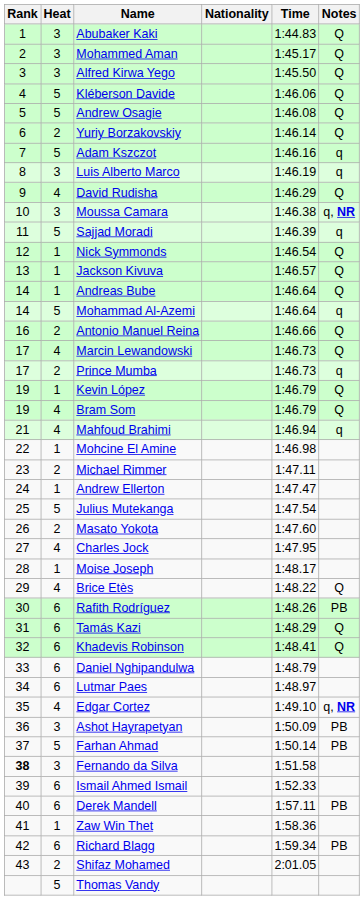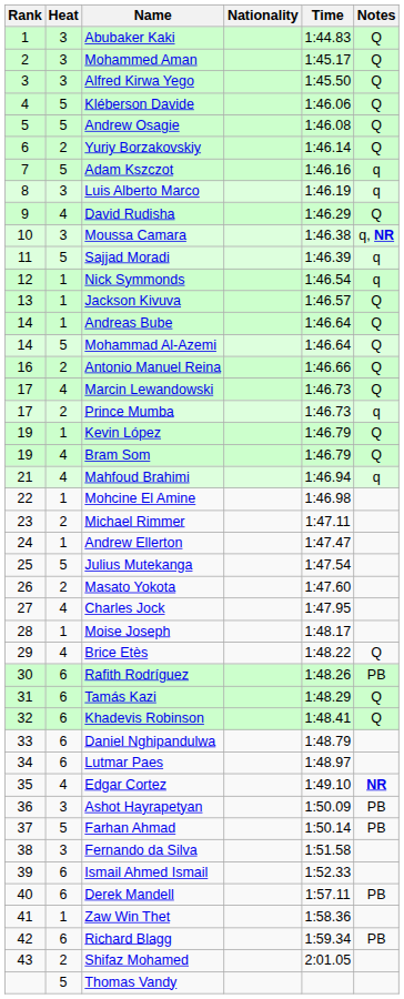Nick Symmonds | Notes: Q -> q
Mohammad Al-Azemi | Notes: q -> Q
Edgar Cortez | Notes: q, NR -> NR
Fernando da Silva | Rank: bold -> normal
